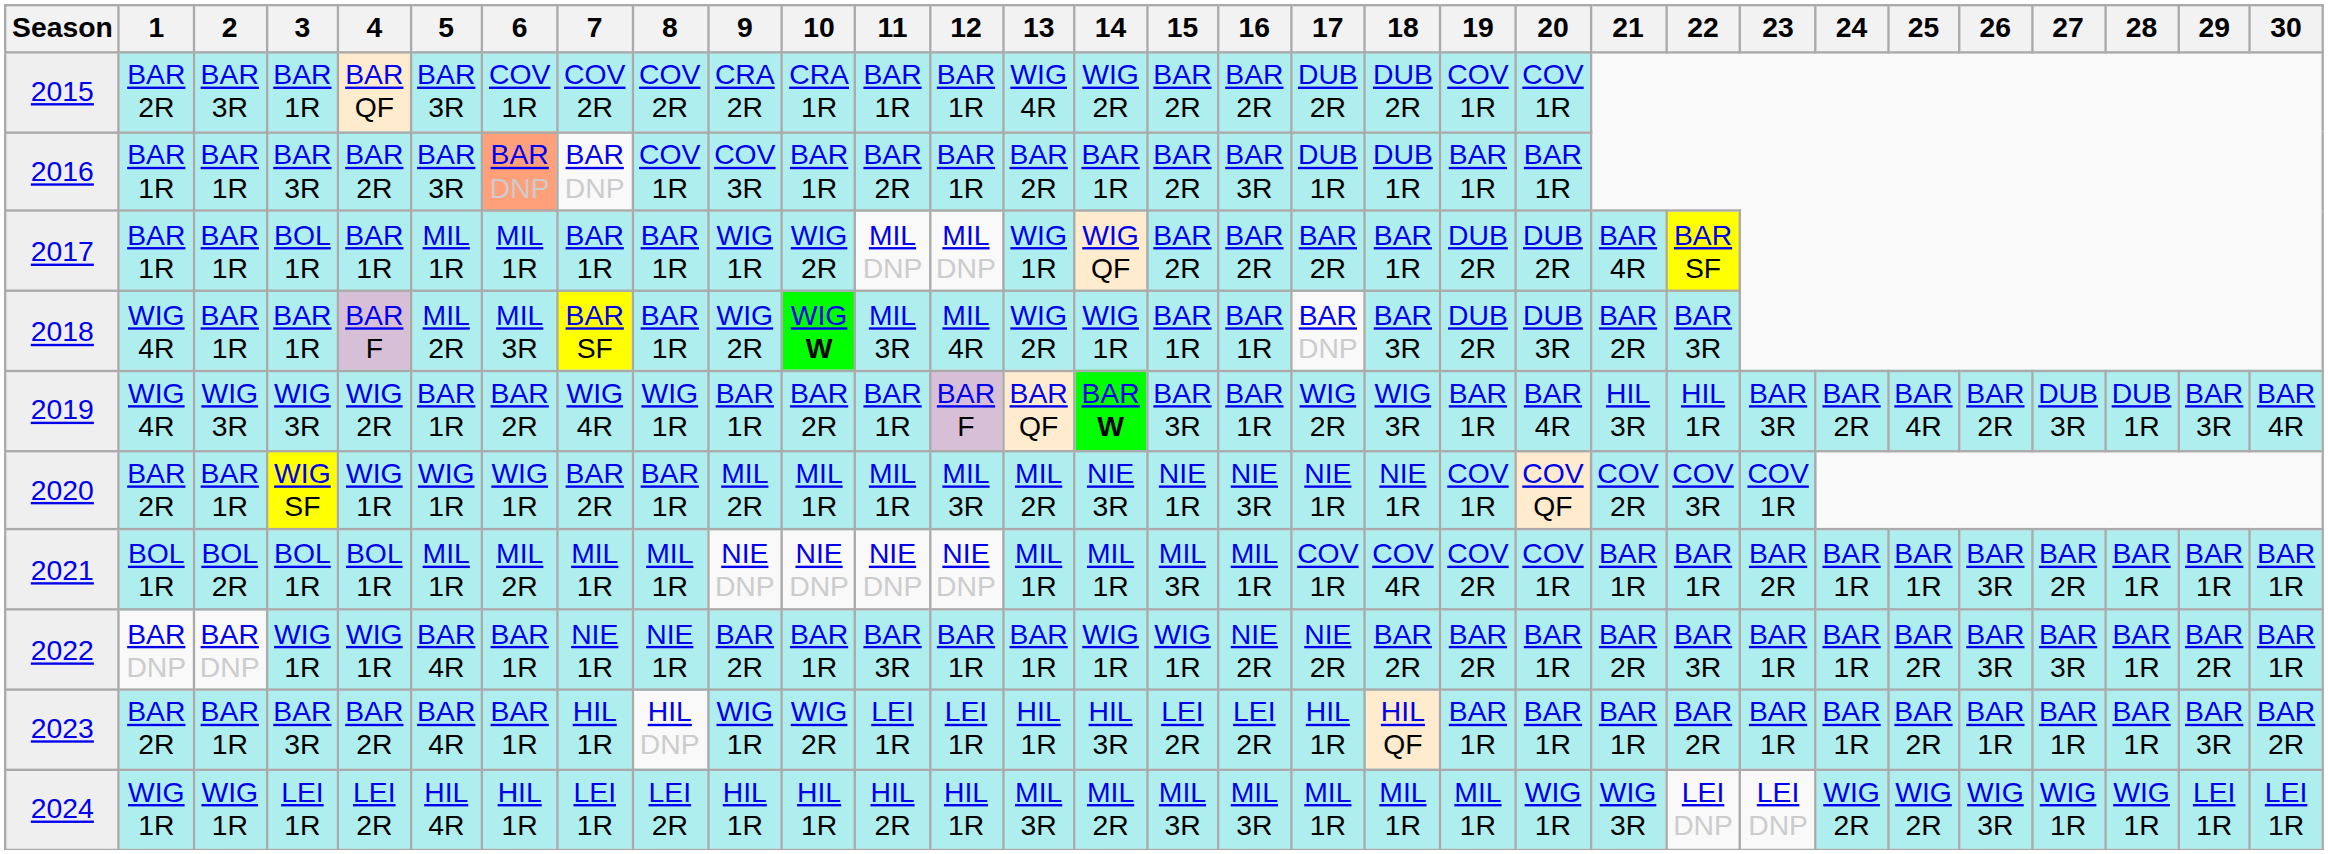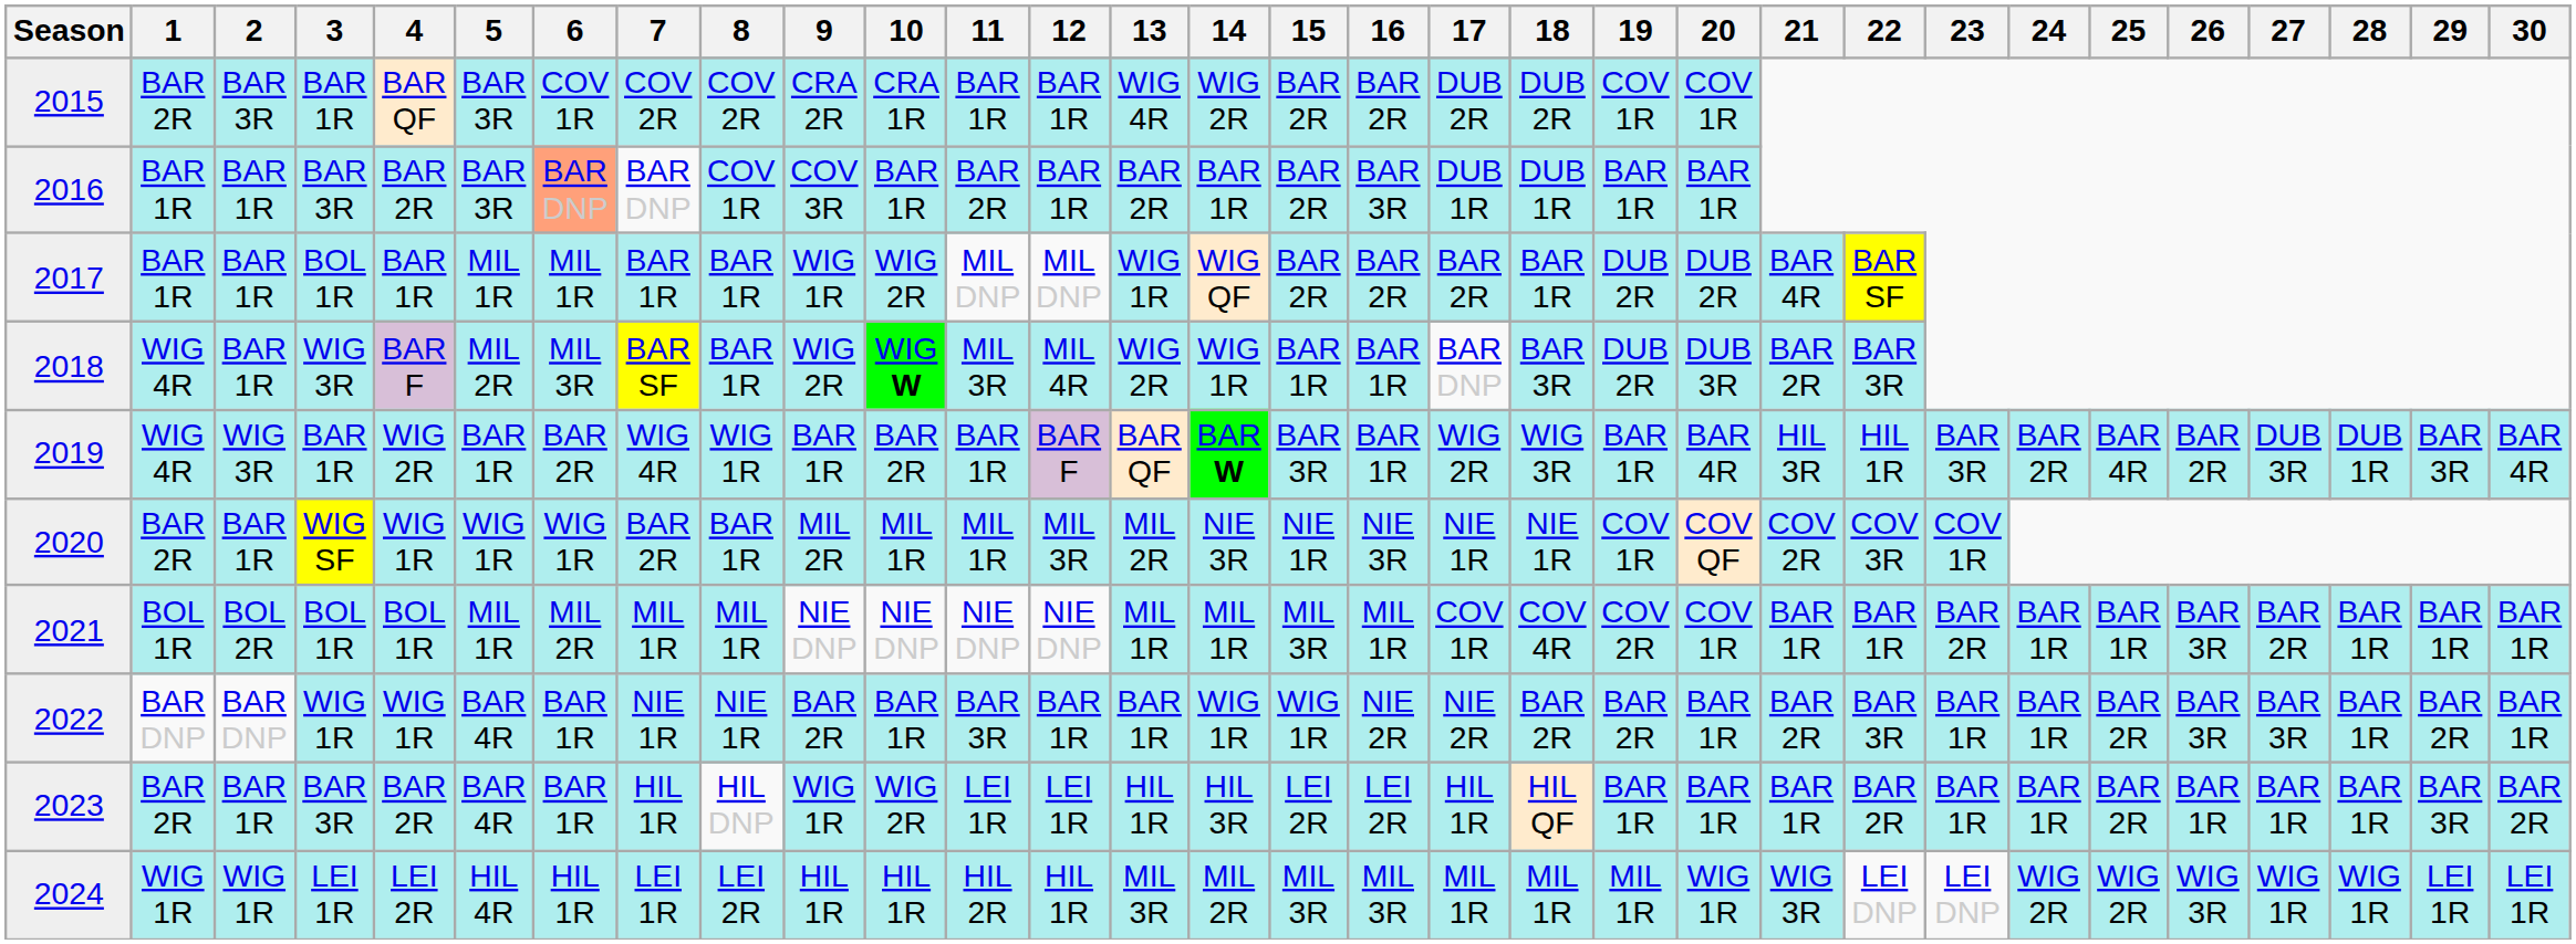2018 | 3: BAR 1R -> WIG 3R
2019 | 3: WIG 3R -> BAR 1R
